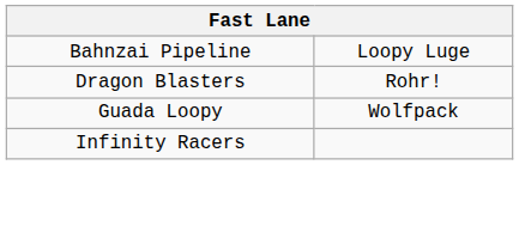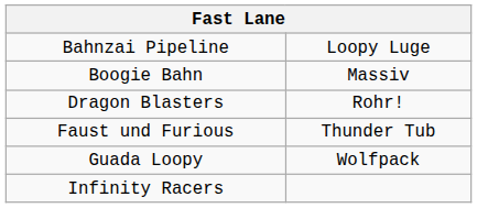+ row: Boogie Bahn | Massiv
+ row: Faust und Furious | Thunder Tub
